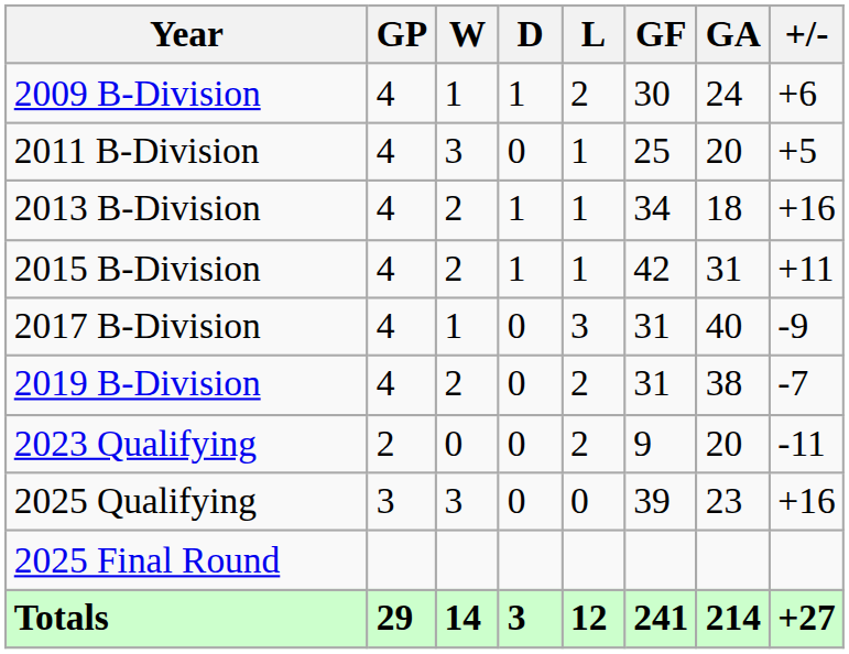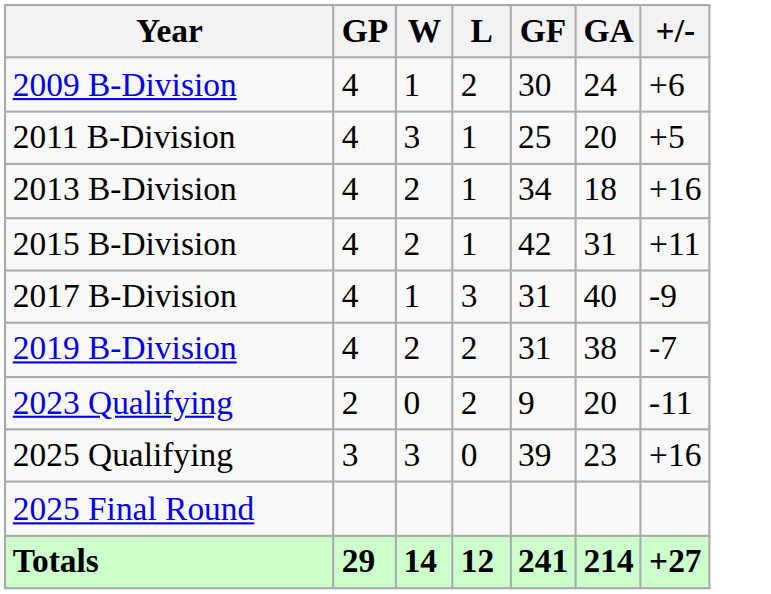- column: D | 1 | 0 | 1 | 1 | 0 | 0 | 0 | 0 | 3
